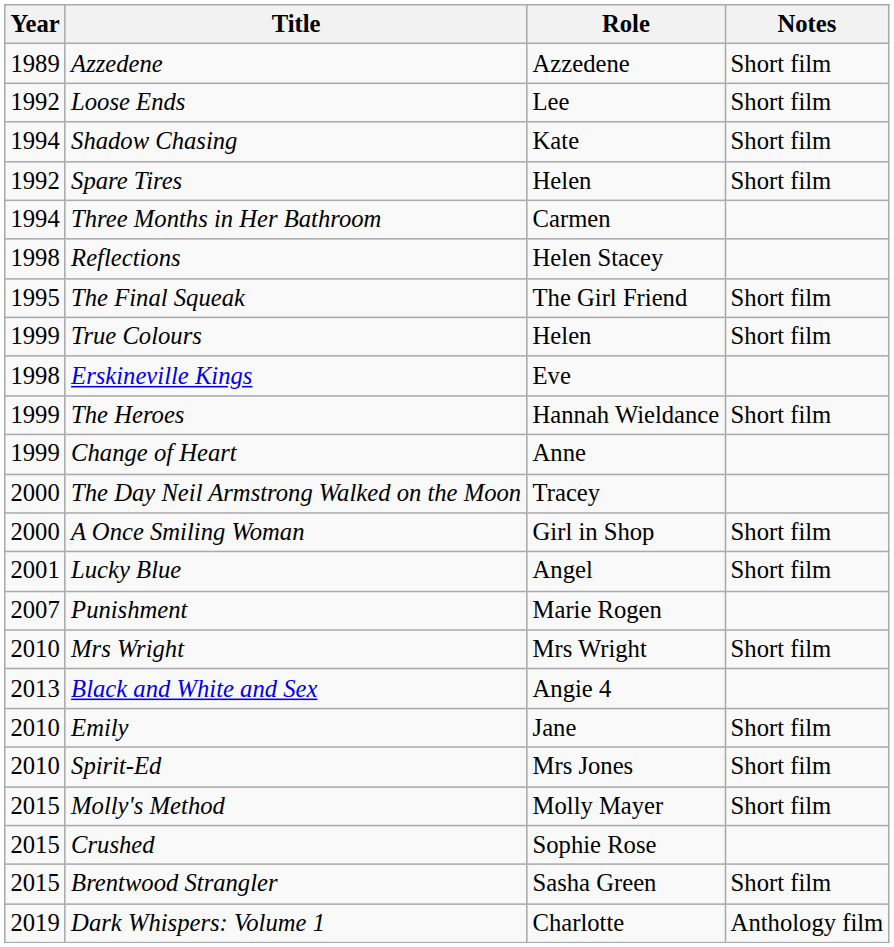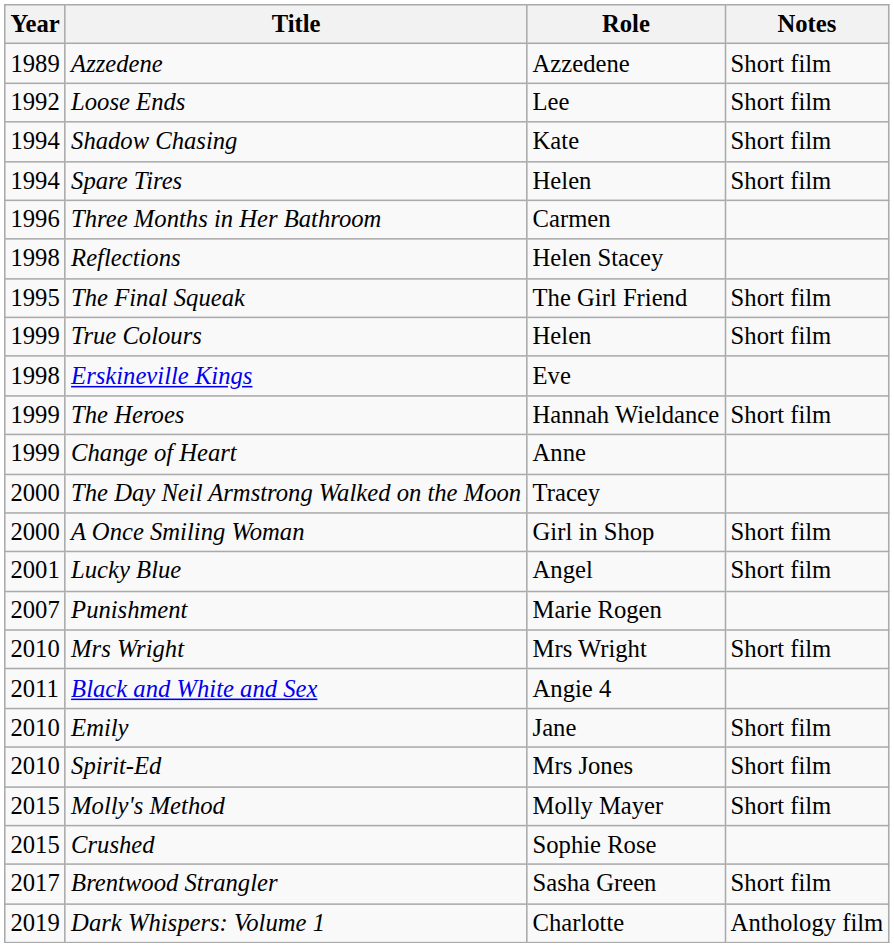Spare Tires | Year: 1992 -> 1994
Three Months in Her Bathroom | Year: 1994 -> 1996
Black and White and Sex | Year: 2013 -> 2011
Brentwood Strangler | Year: 2015 -> 2017
